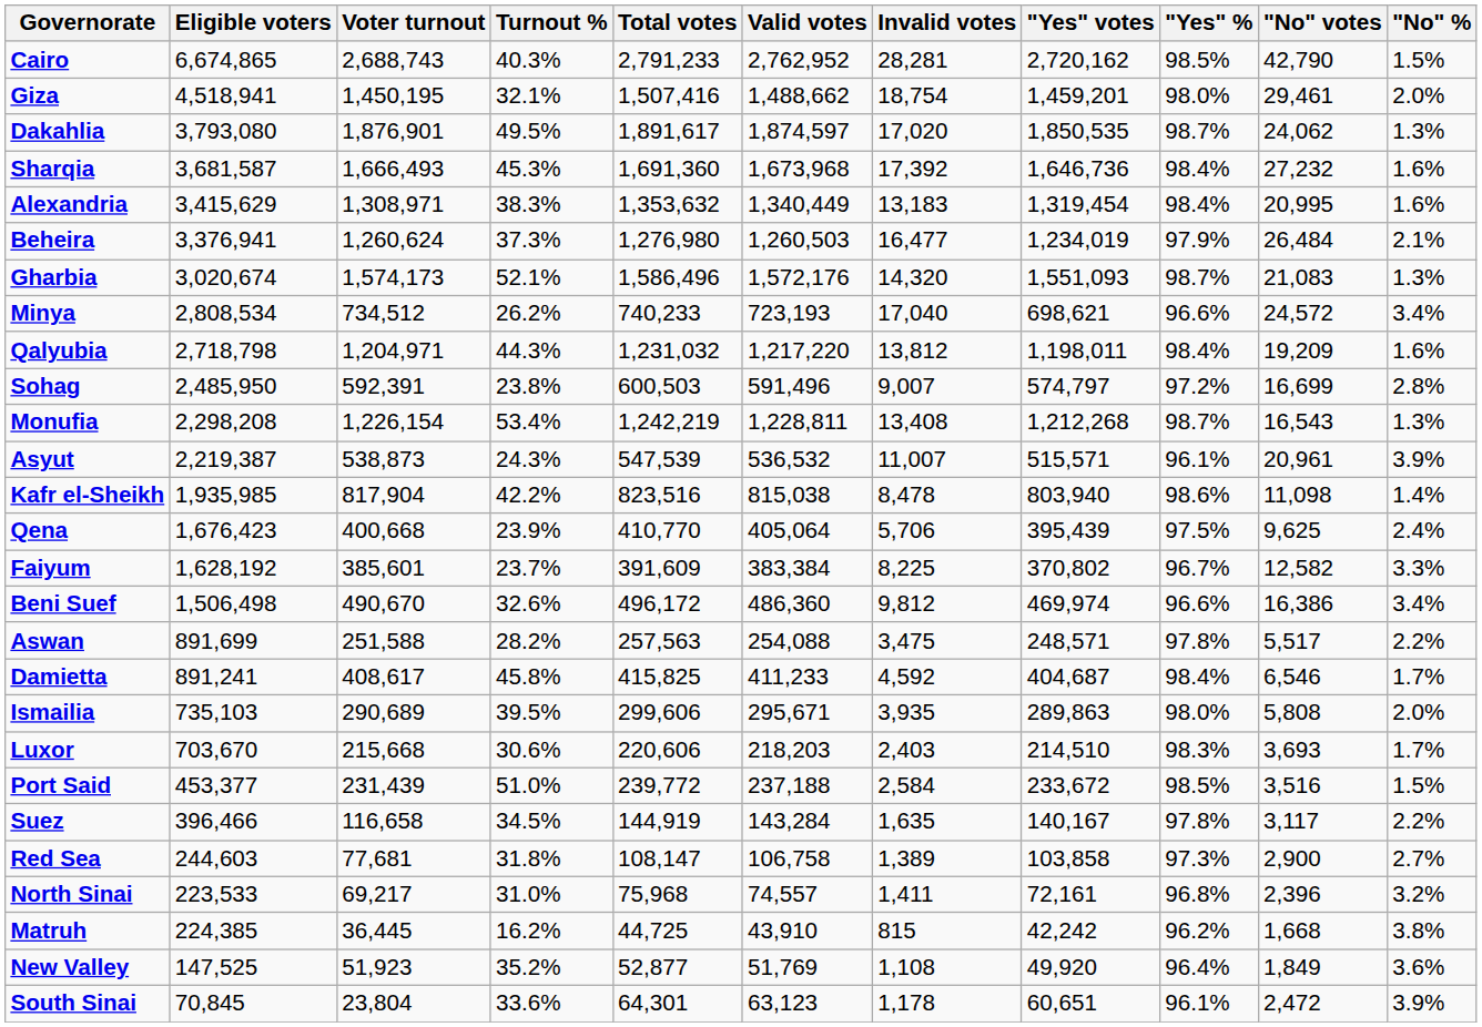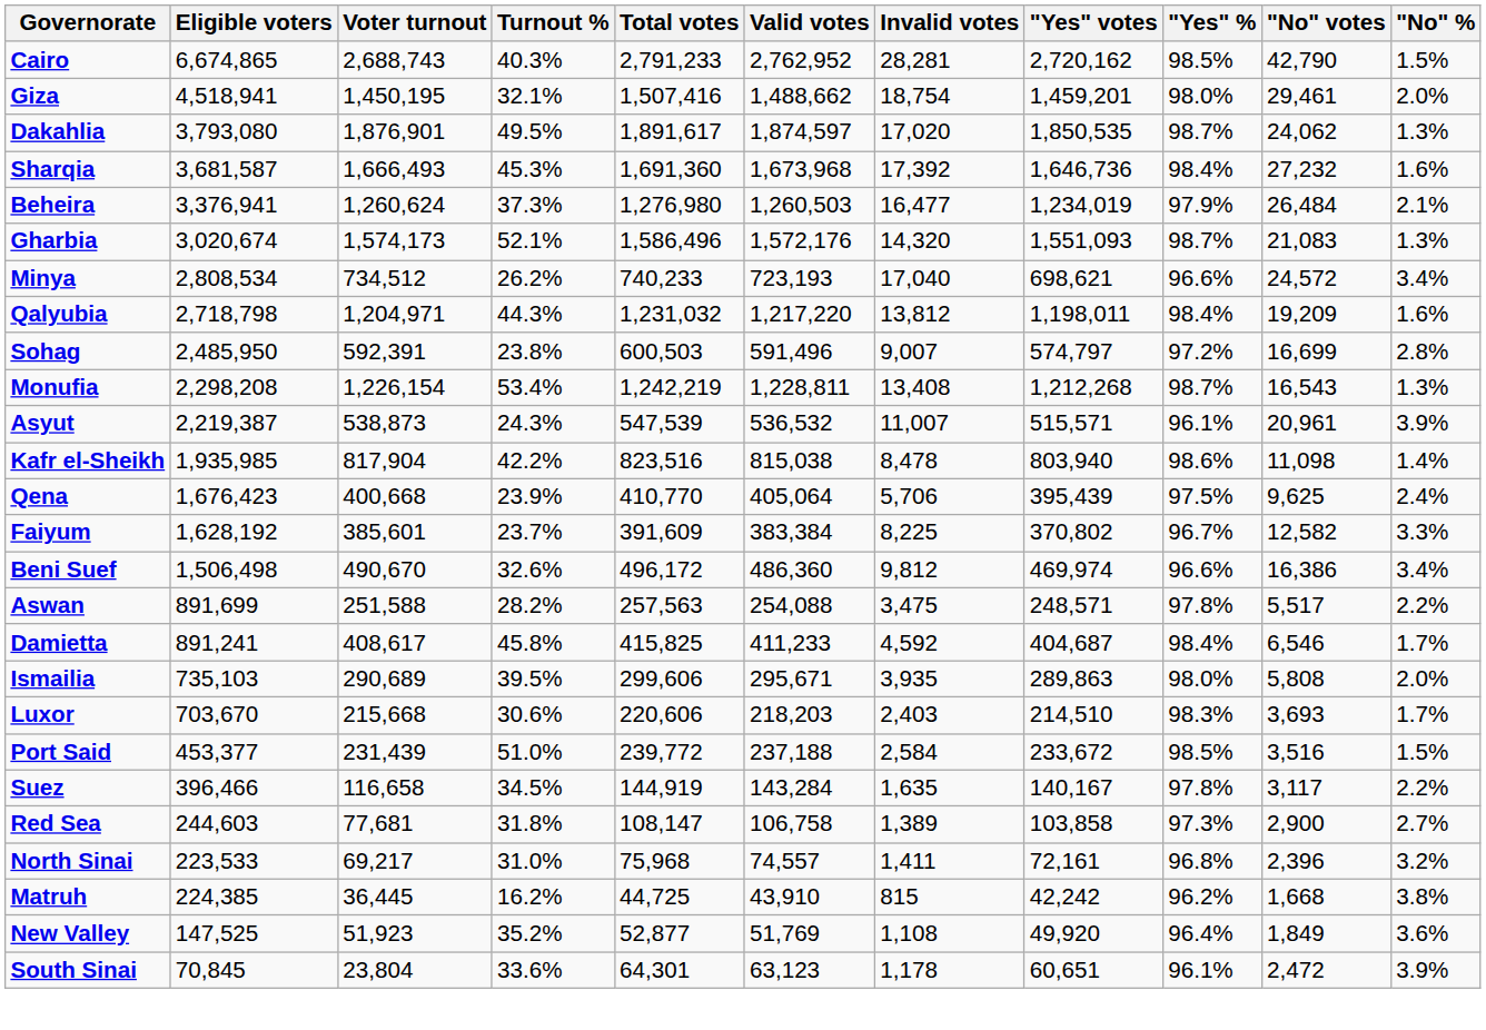- row: Alexandria | 3,415,629 | 1,308,971 | 38.3% | 1,353,632 | 1,340,449 | 13,183 | 1,319,454 | 98.4% | 20,995 | 1.6%
